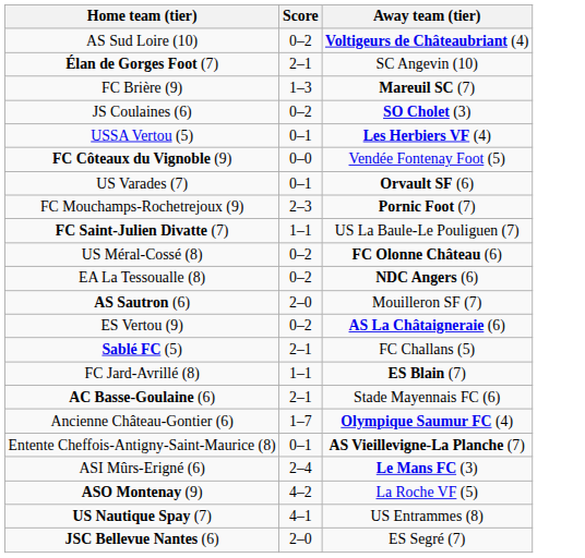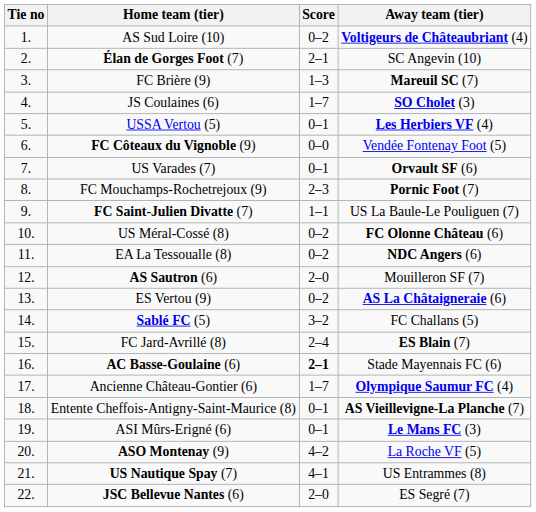+ column: Tie no | 1. | 2. | 3. | 4. | 5. | 6. | 7. | 8. | 9. | 10. | 11. | 12. | 13. | 14. | 15. | 16. | 17. | 18. | 19. | 20. | 21. | 22.
JS Coulaines (6) | Score: 0–2 -> 1–7
Sablé FC (5) | Score: 2–1 -> 3–2
FC Jard-Avrillé (8) | Score: 1–1 -> 2–4
AC Basse-Goulaine (6) | Score: normal -> bold
ASI Mûrs-Erigné (6) | Score: 2–4 -> 0–1
